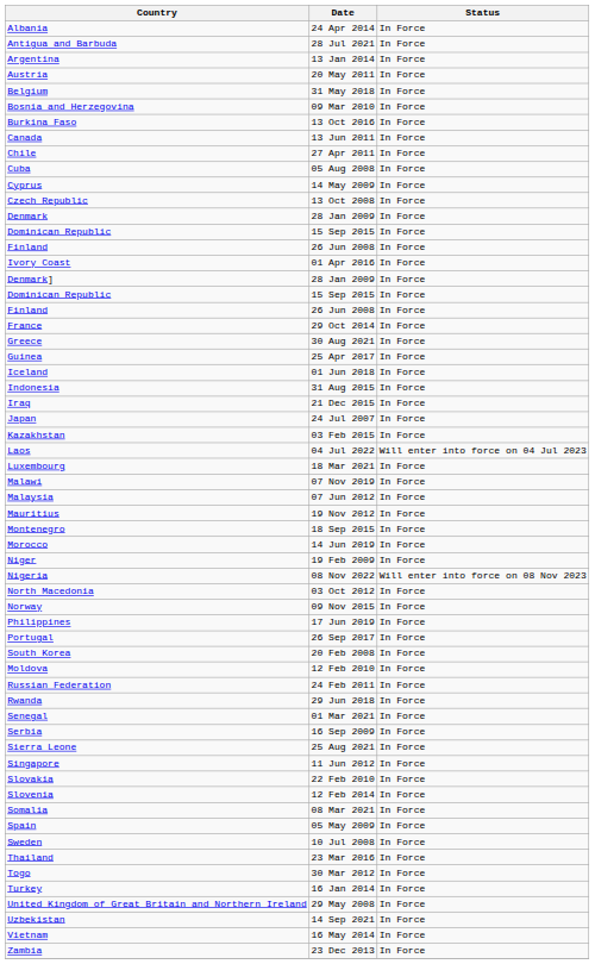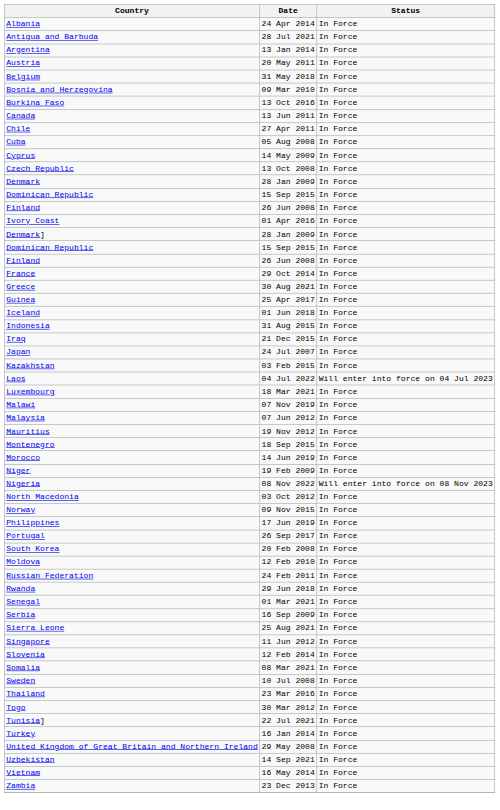- row: Slovakia | 22 Feb 2010 | In Force
- row: Spain | 05 May 2009 | In Force
+ row: Tunisia] | 22 Jul 2021 | In Force
